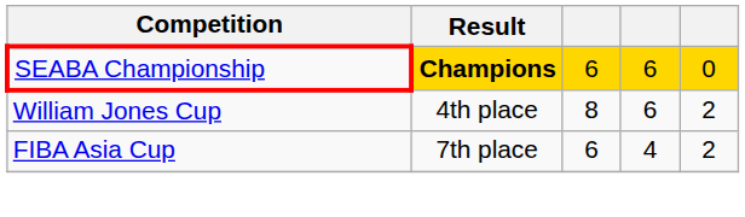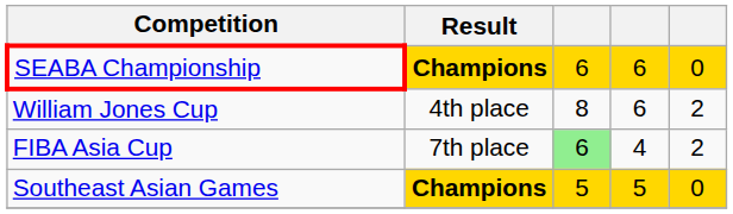FIBA Asia Cup | column 3: no background -> lightgreen background
+ row: Southeast Asian Games | Champions | 5 | 5 | 0
